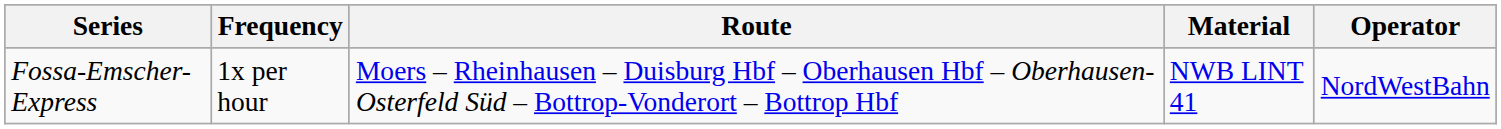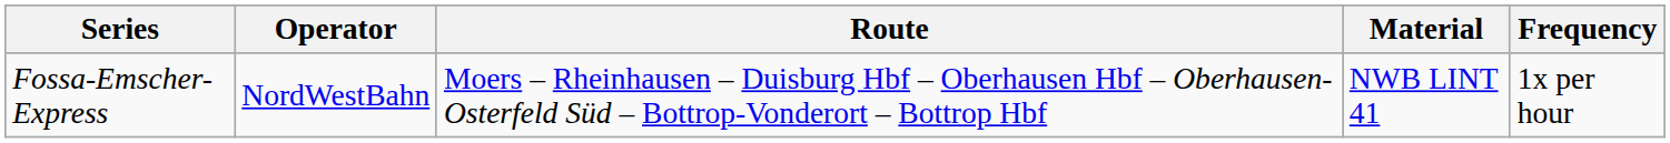columns swapped: Operator <-> Frequency
